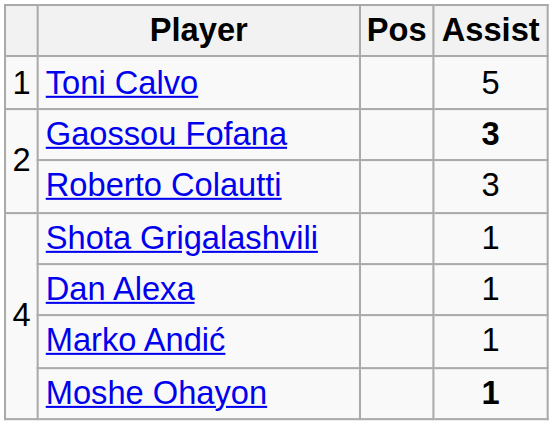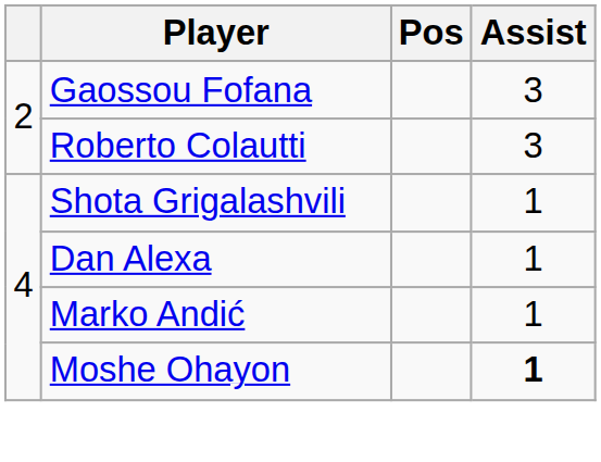- row: 1 | Toni Calvo | 5
Gaossou Fofana | Assist: bold -> normal
